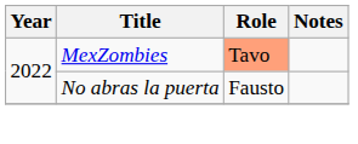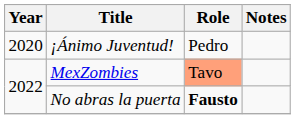+ row: 2020 | ¡Ánimo Juventud! | Pedro
No abras la puerta | Role: normal -> bold
